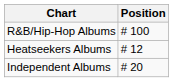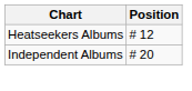- row: R&B/Hip-Hop Albums | # 100
